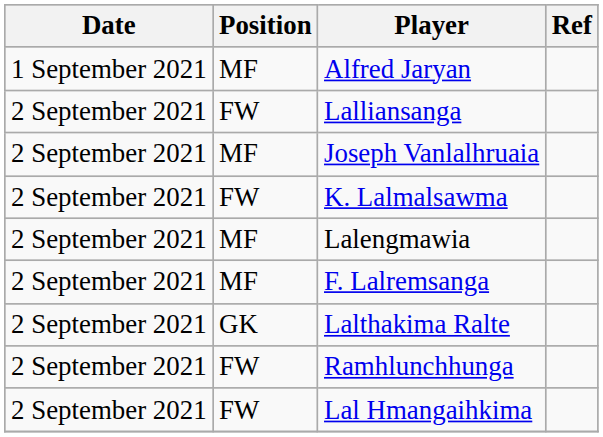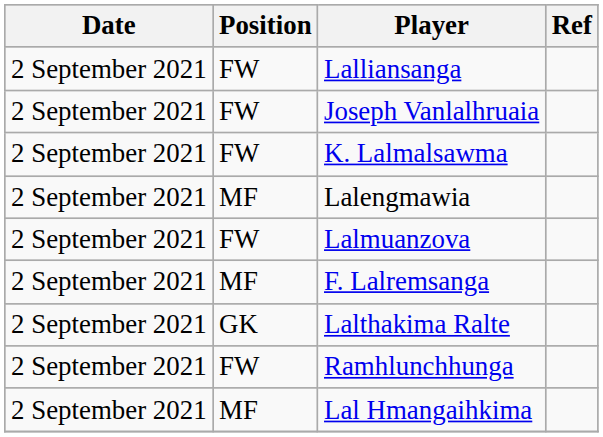- row: 1 September 2021 | MF | Alfred Jaryan
Joseph Vanlalhruaia | Position: MF -> FW
+ row: 2 September 2021 | FW | Lalmuanzova
Lal Hmangaihkima | Position: FW -> MF
